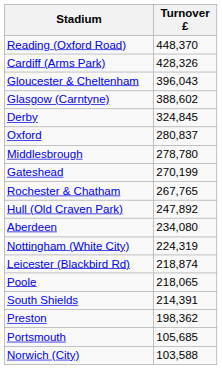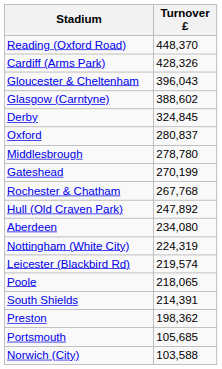Rochester & Chatham | Turnover £: 267,765 -> 267,768
Leicester (Blackbird Rd) | Turnover £: 218,874 -> 219,574
